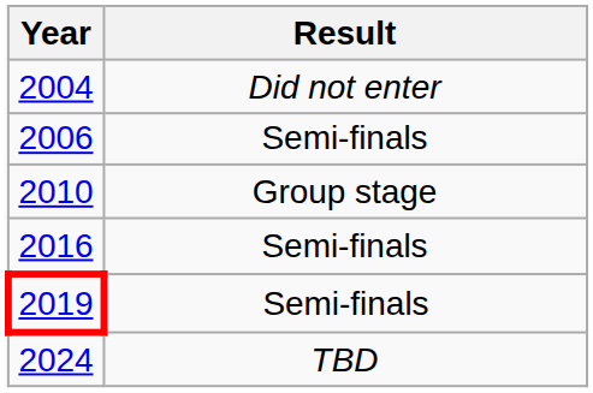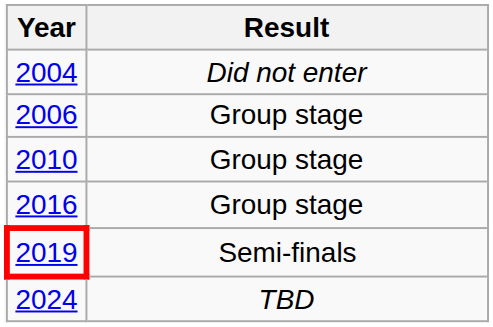2006 | Result: Semi-finals -> Group stage
2016 | Result: Semi-finals -> Group stage
